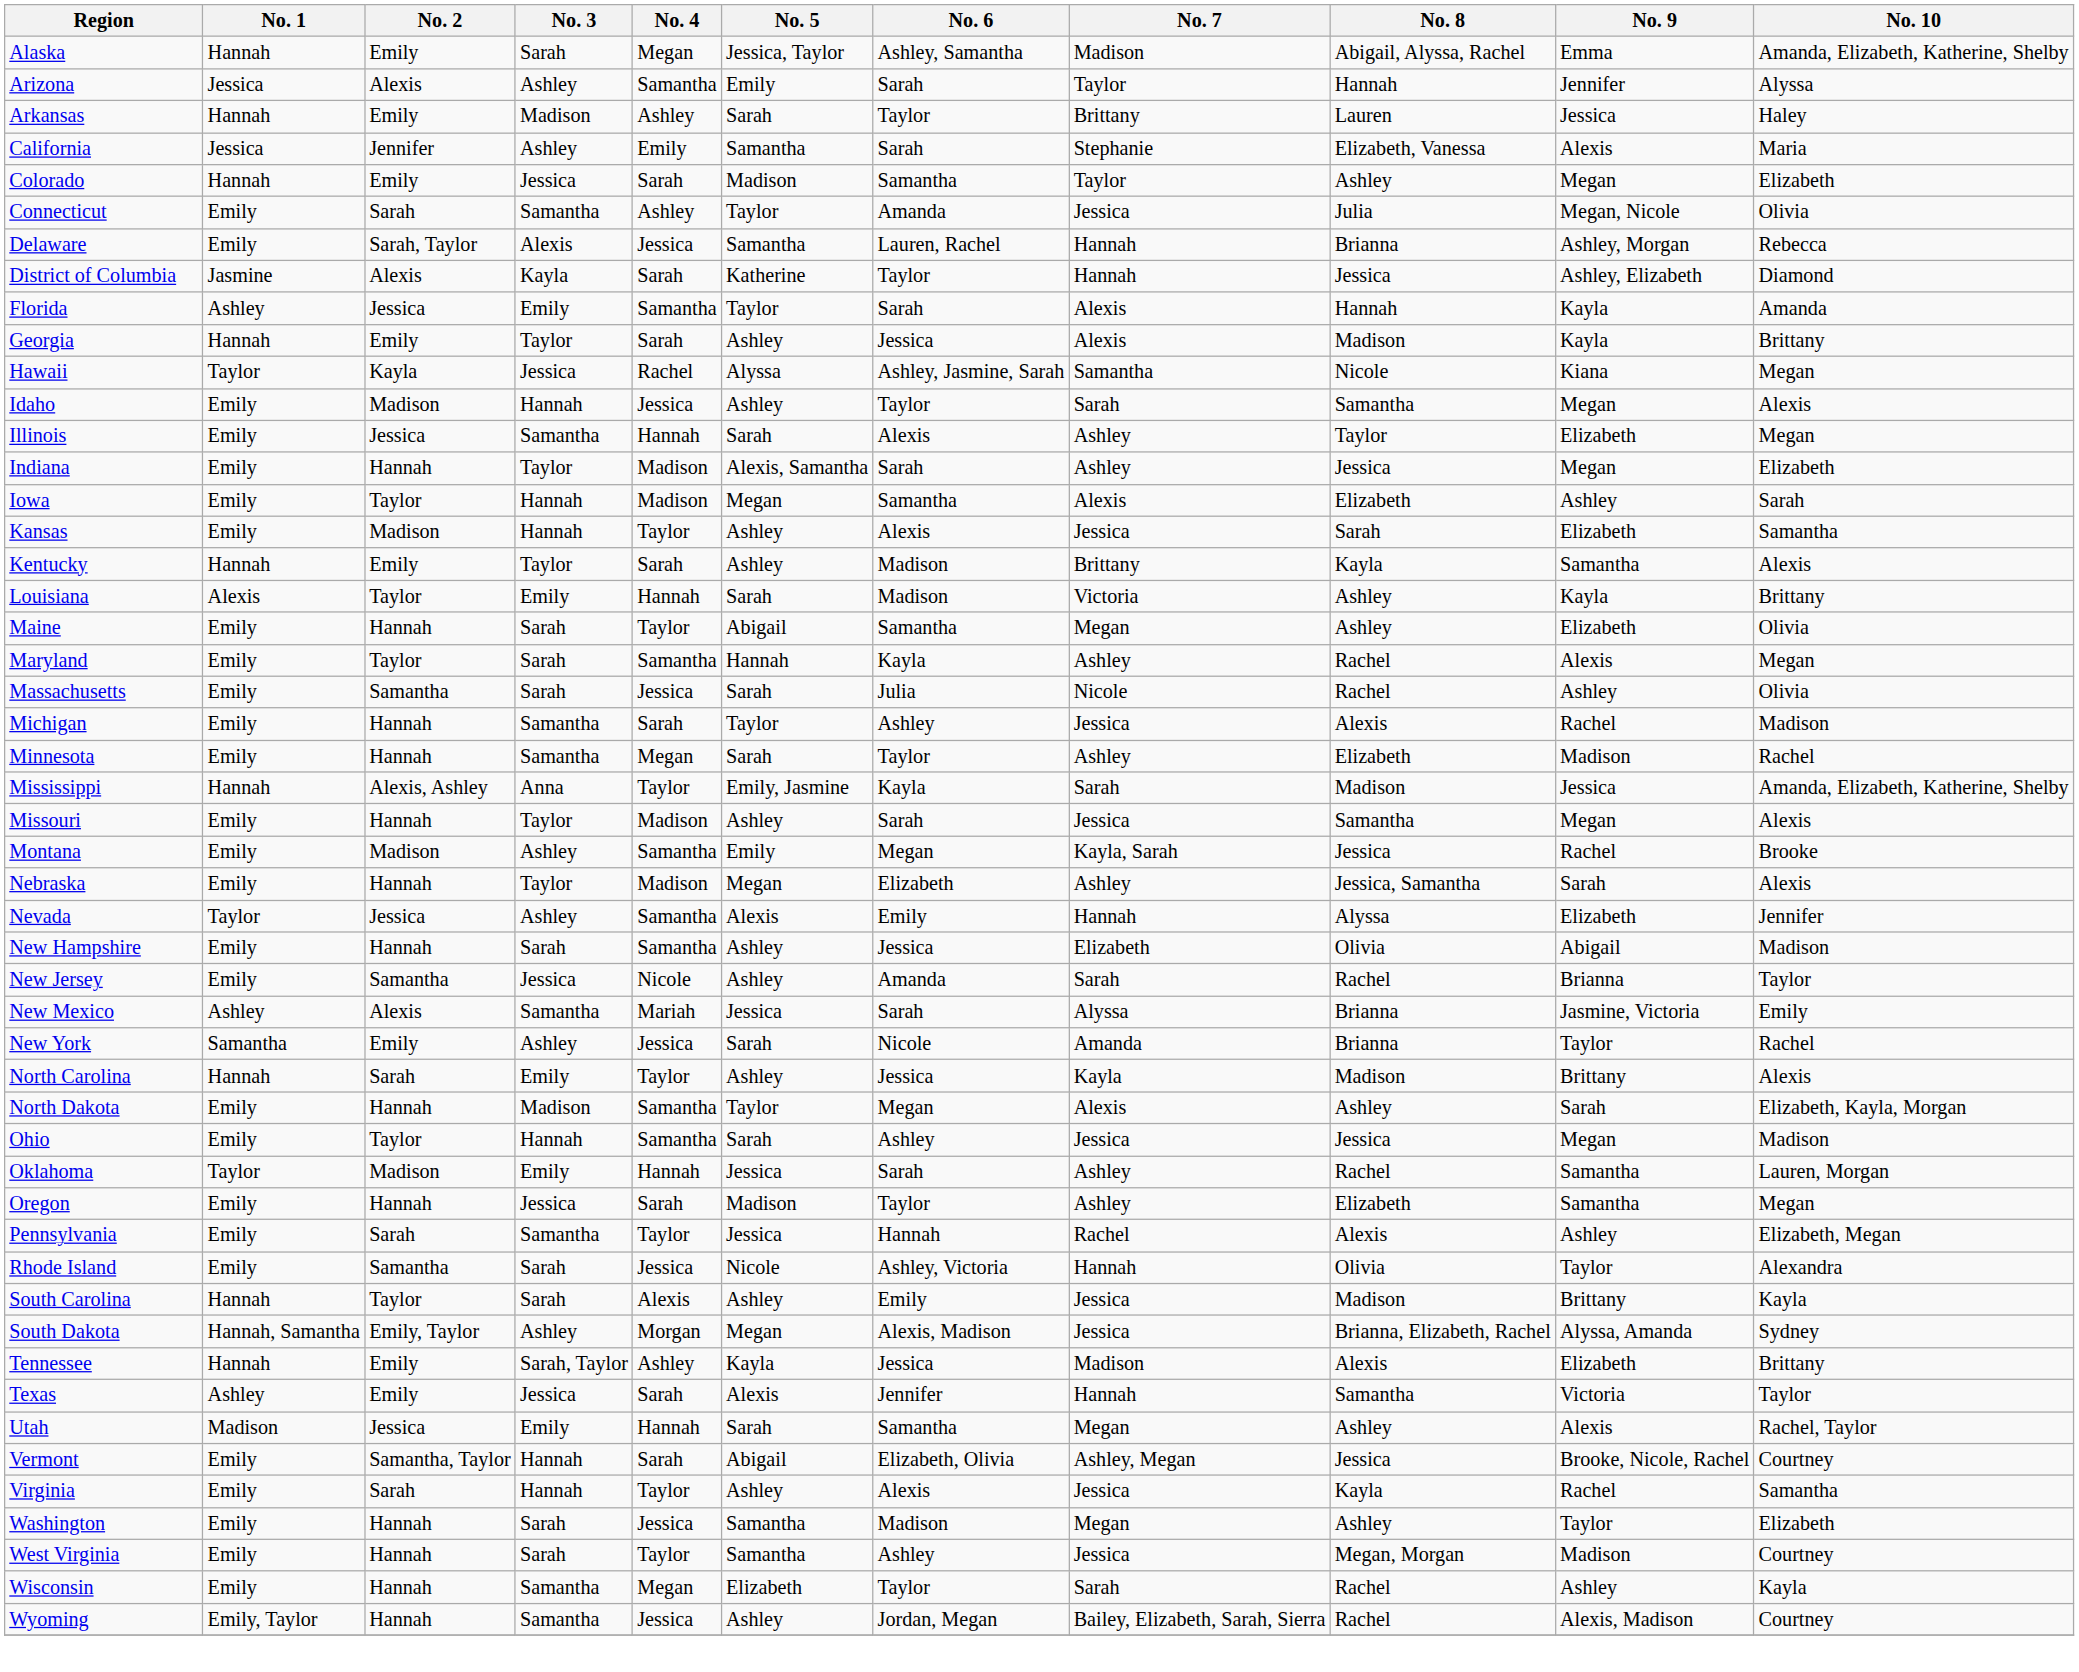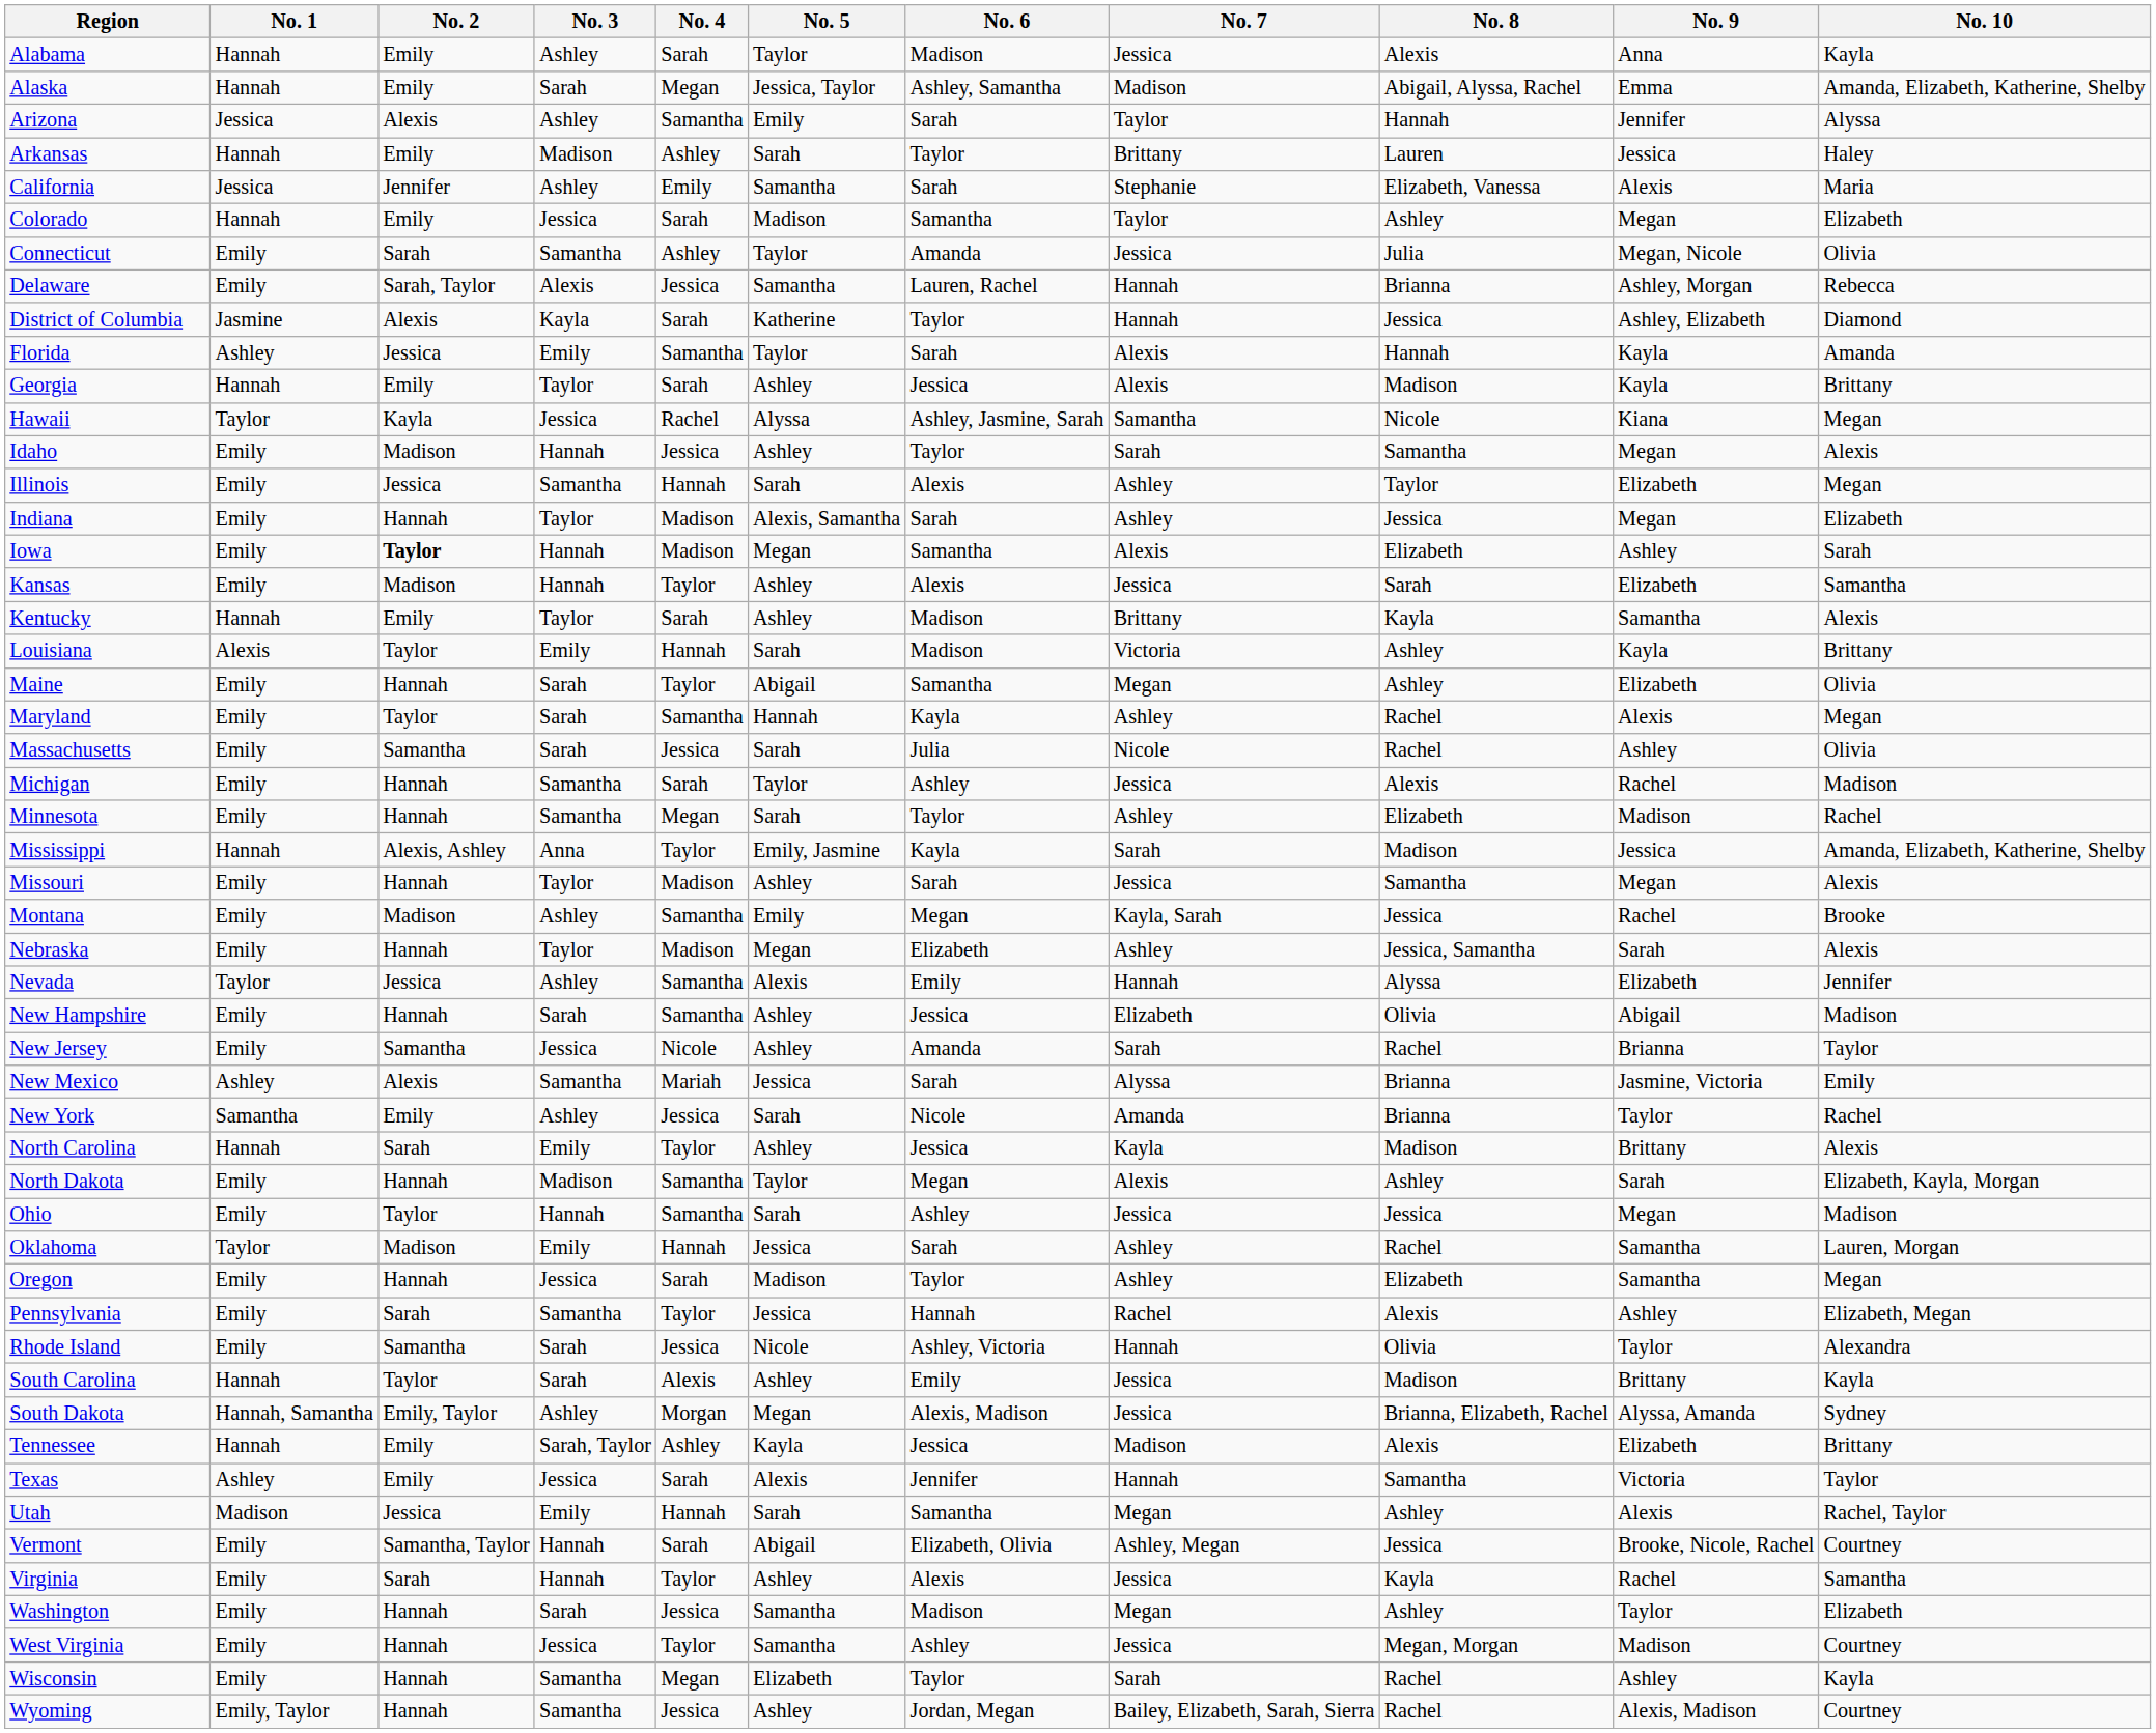+ row: Alabama | Hannah | Emily | Ashley | Sarah | Taylor | Madison | Jessica | Alexis | Anna | Kayla
Iowa | No. 2: normal -> bold
West Virginia | No. 3: Sarah -> Jessica
